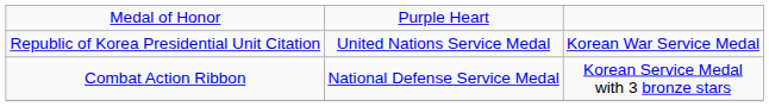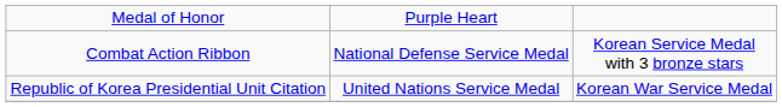rows swapped: Combat Action Ribbon <-> Republic of Korea Presidential Unit Citation
